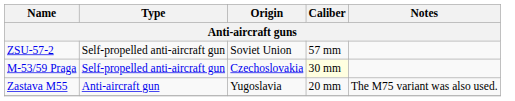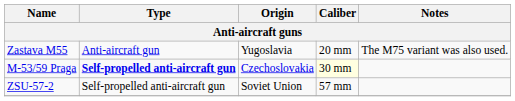rows swapped: Zastava M55 <-> ZSU-57-2
M-53/59 Praga | Type: normal -> bold
